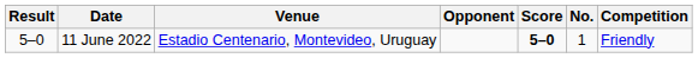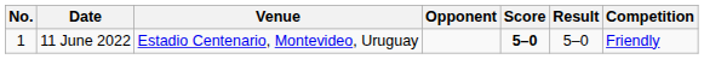columns swapped: No. <-> Result
